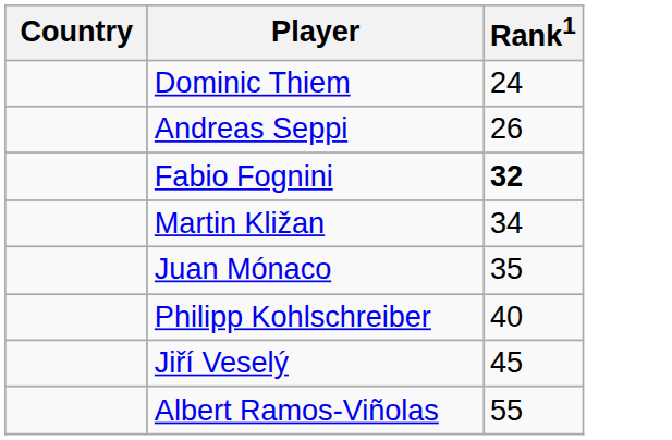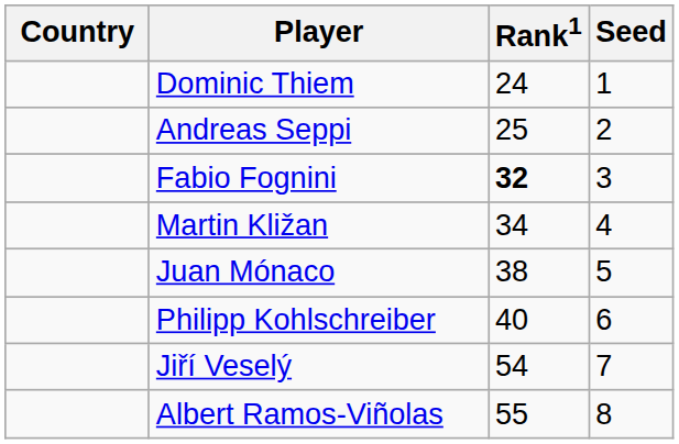+ column: Seed | 1 | 2 | 3 | 4 | 5 | 6 | 7 | 8
Andreas Seppi | Rank1: 26 -> 25
Juan Mónaco | Rank1: 35 -> 38
Jiří Veselý | Rank1: 45 -> 54
